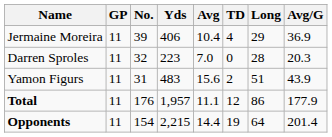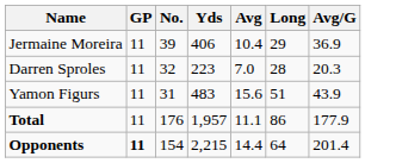- column: TD | 4 | 0 | 2 | 12 | 19
Opponents | GP: normal -> bold
